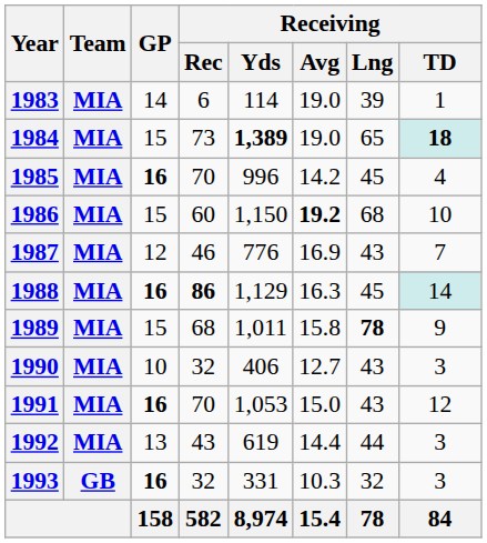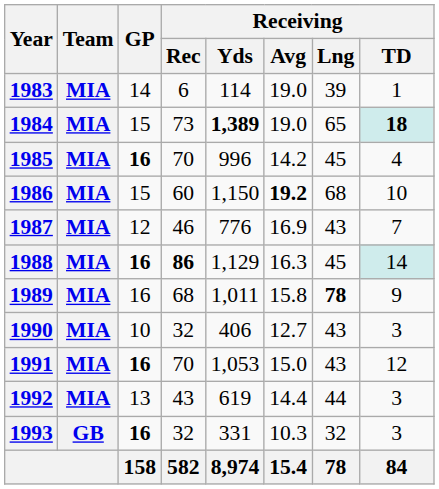1989 | GP: 15 -> 16
